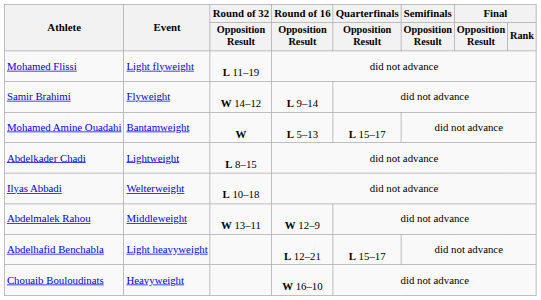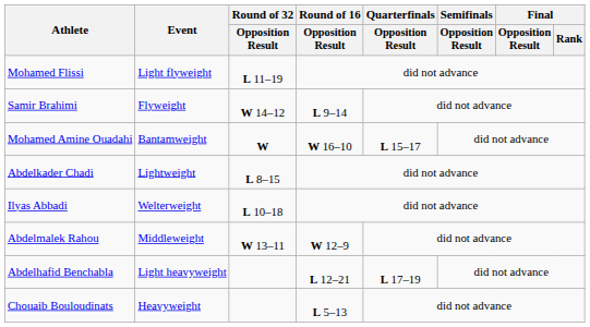Mohamed Amine Ouadahi | Round of 16 / Opposition Result: L 5–13 -> W 16–10
Abdelhafid Benchabla | Quarterfinals / Opposition Result: L 15–17 -> L 17–19
Chouaib Bouloudinats | Round of 16 / Opposition Result: W 16–10 -> L 5–13
